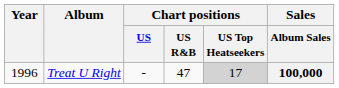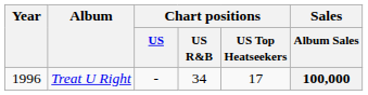Treat U Right | Chart positions / US R&B: 47 -> 34
Treat U Right | Chart positions / US Top Heatseekers: lightgrey background -> no background
